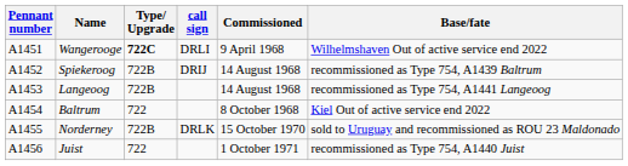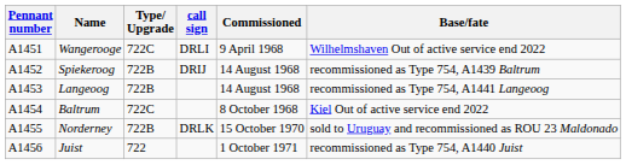Wangerooge | Type/ Upgrade: bold -> normal
Baltrum | Type/ Upgrade: 722 -> 722C
